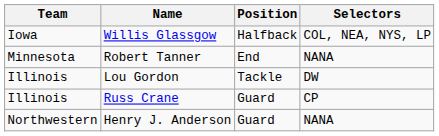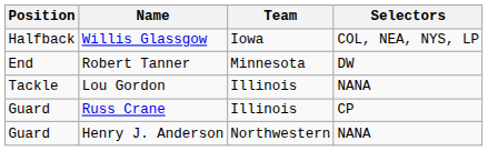columns swapped: Position <-> Team
Robert Tanner | Selectors: NANA -> DW
Lou Gordon | Selectors: DW -> NANA
